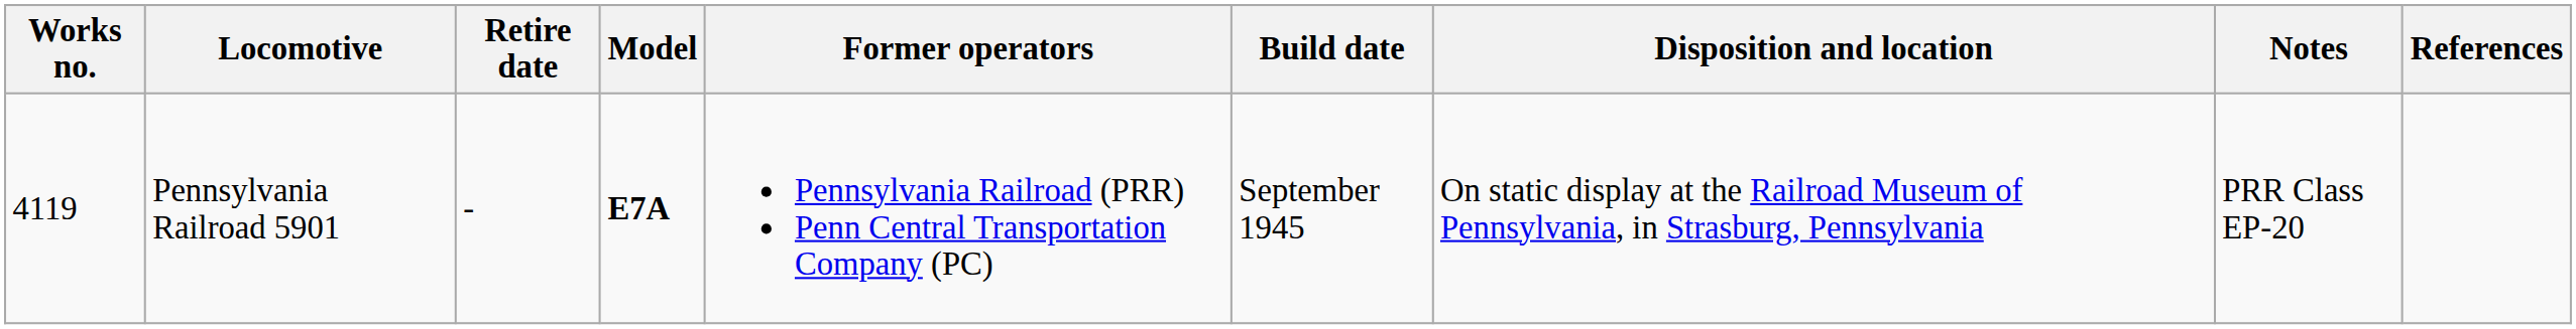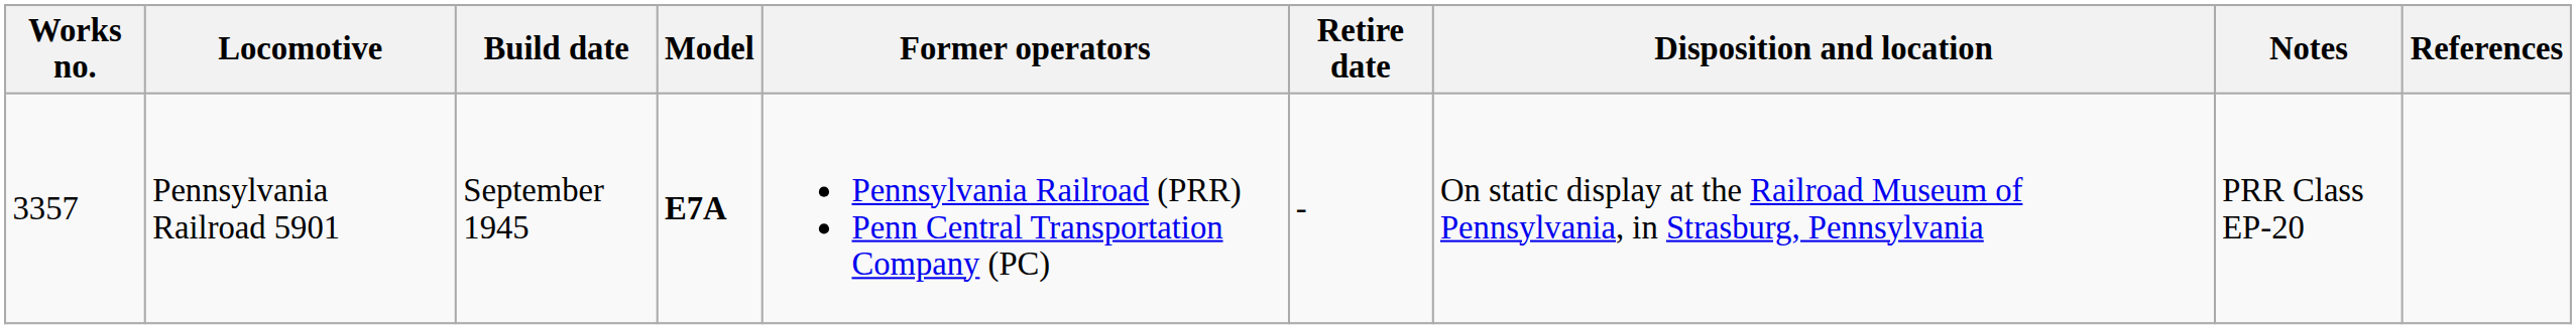columns swapped: Build date <-> Retire date
Pennsylvania Railroad 5901 | Works no.: 4119 -> 3357
